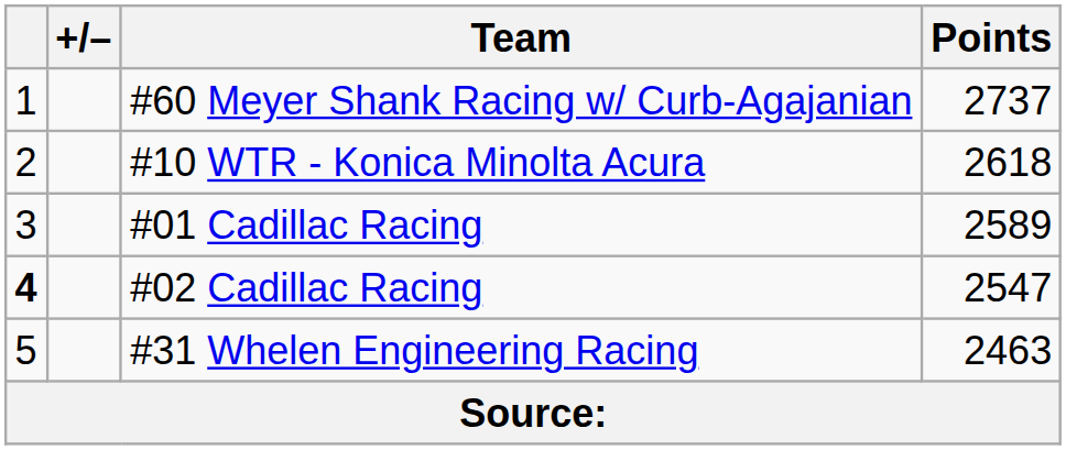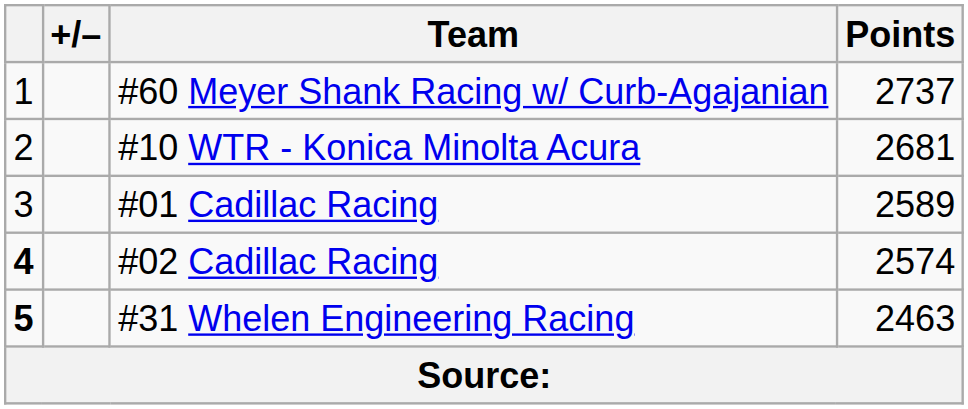#10 WTR - Konica Minolta Acura | Points: 2618 -> 2681
#02 Cadillac Racing | Points: 2547 -> 2574
#31 Whelen Engineering Racing | column 1: normal -> bold
